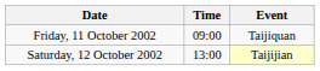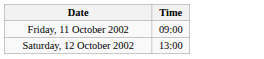- column: Event | Taijiquan | Taijijian
